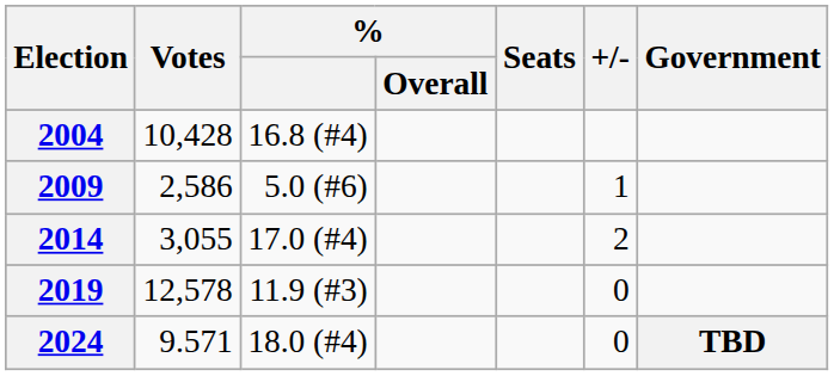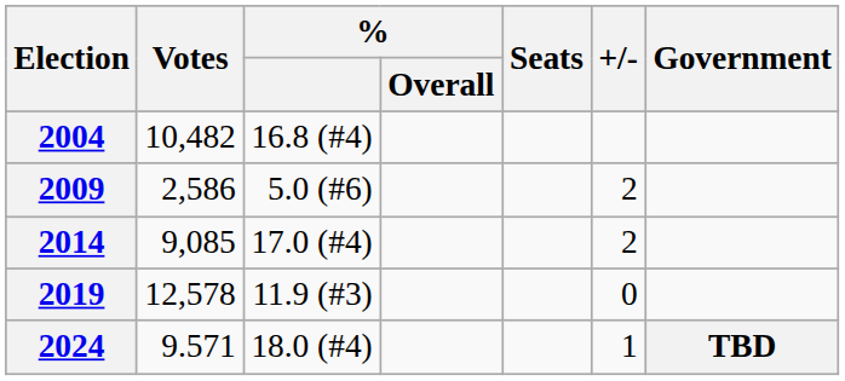2004 | Votes: 10,428 -> 10,482
2009 | +/-: 1 -> 2
2014 | Votes: 3,055 -> 9,085
2024 | +/-: 0 -> 1
